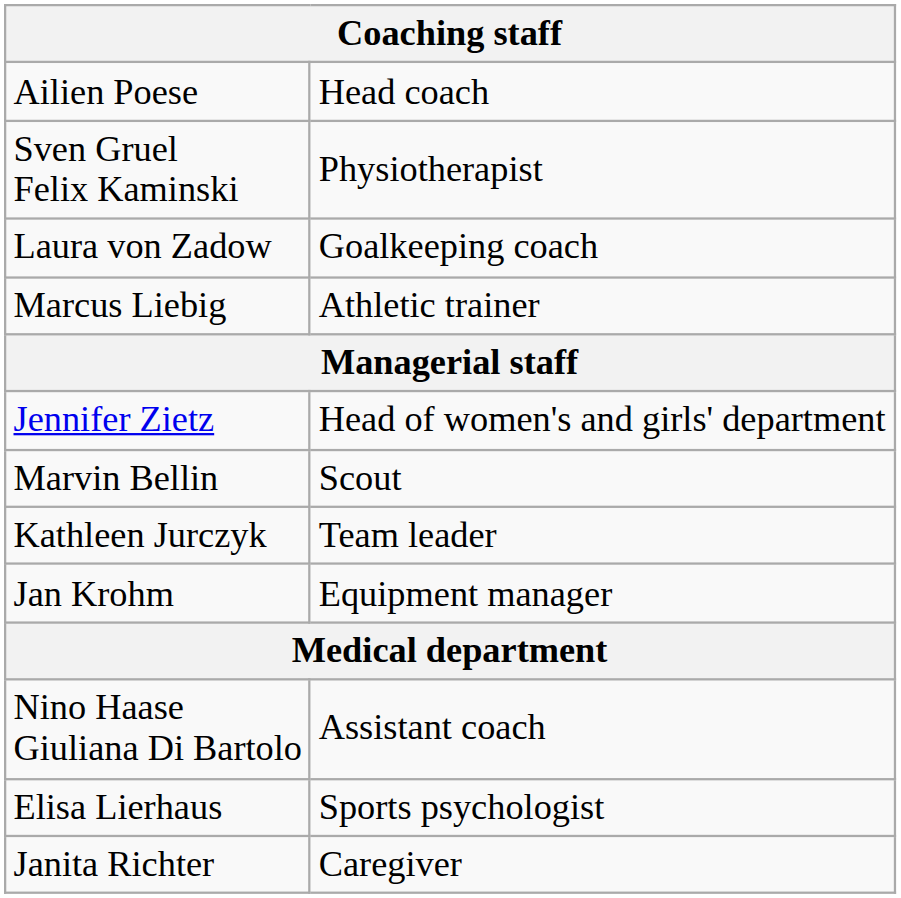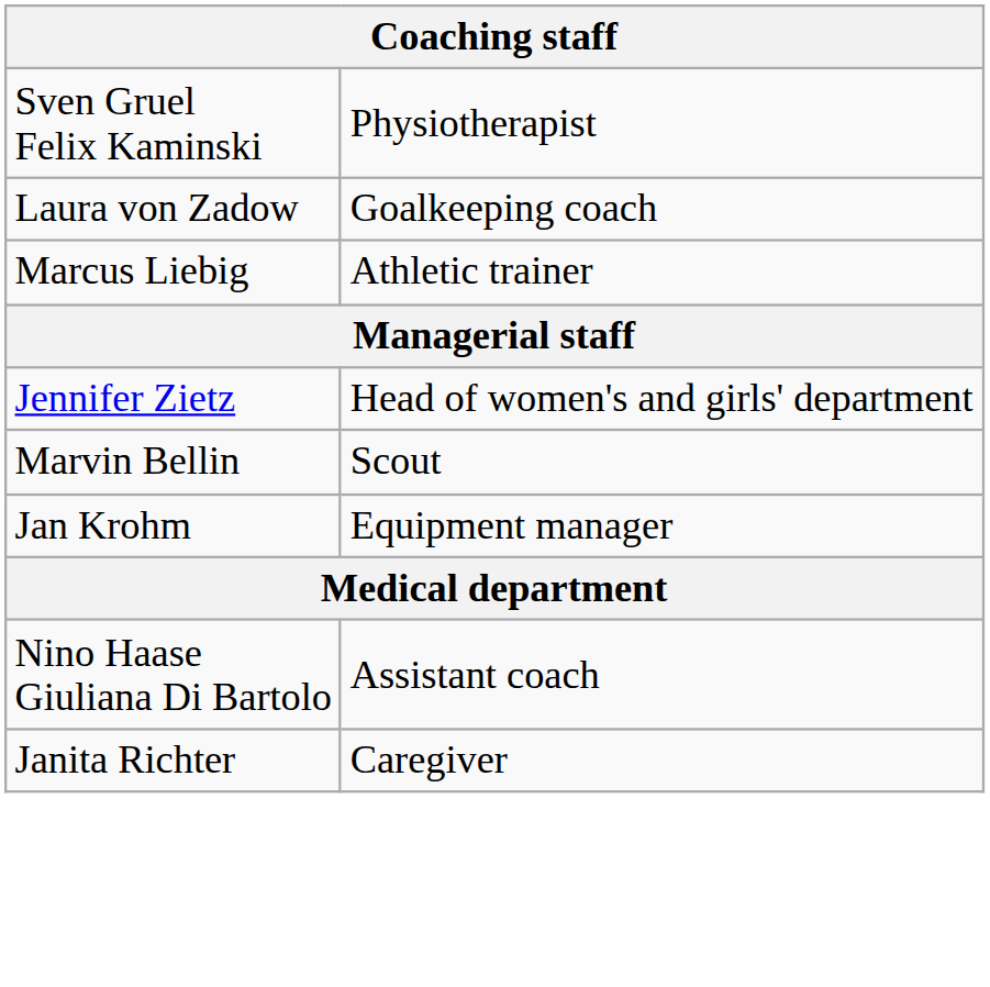- row: Ailien Poese | Head coach
- row: Kathleen Jurczyk | Team leader
- row: Elisa Lierhaus | Sports psychologist
